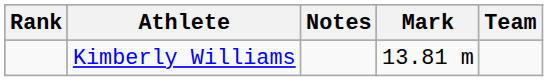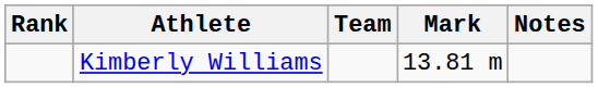columns swapped: Team <-> Notes
